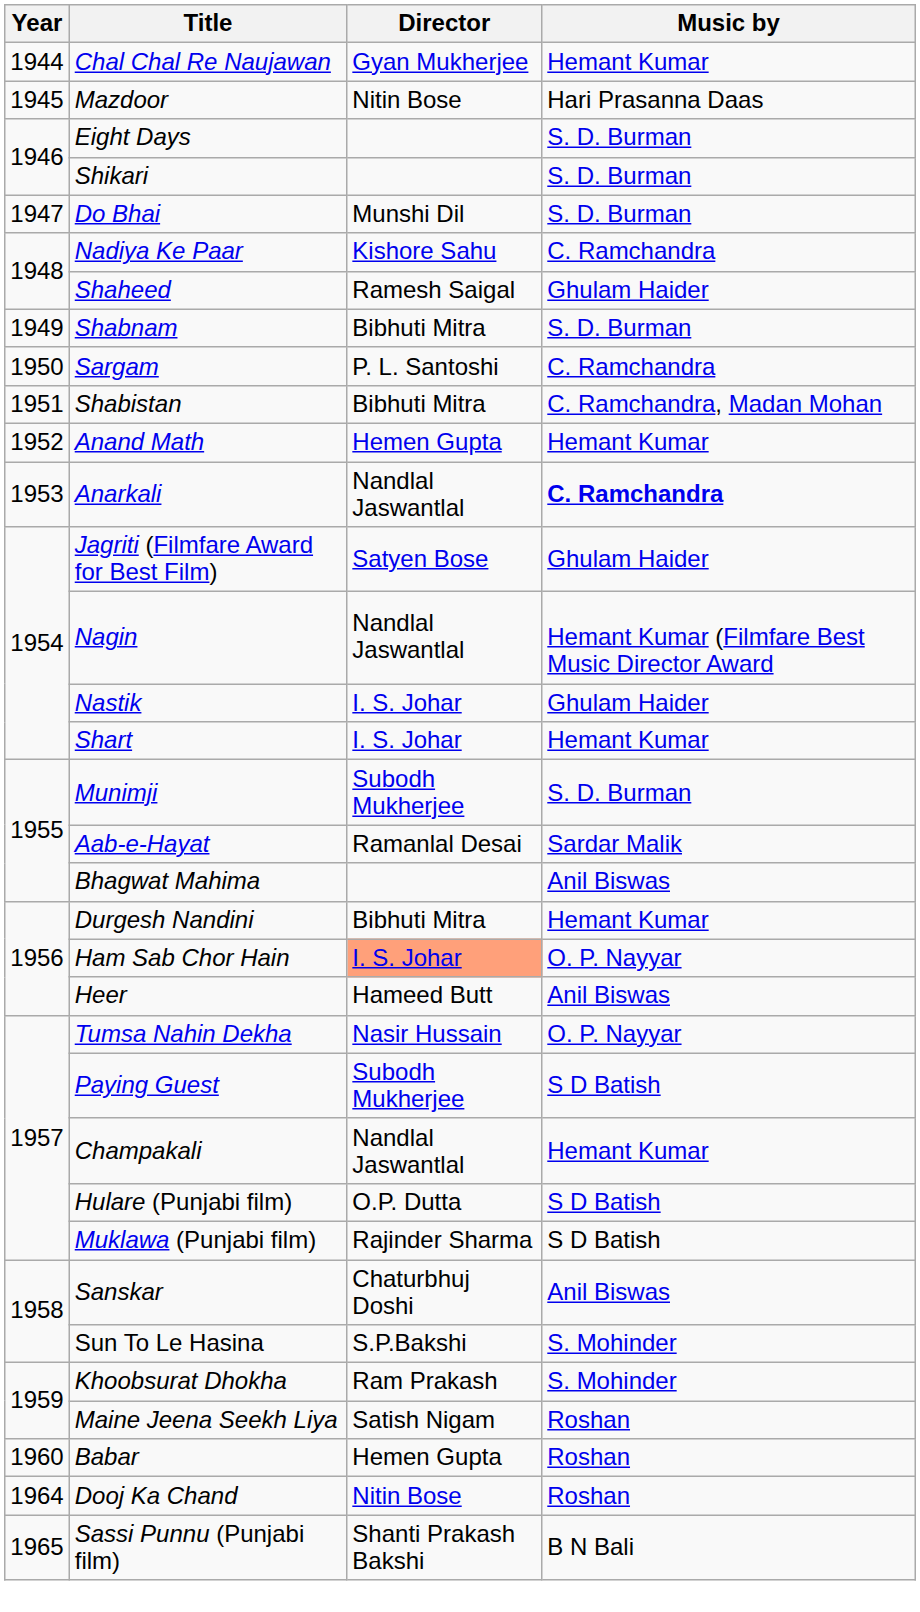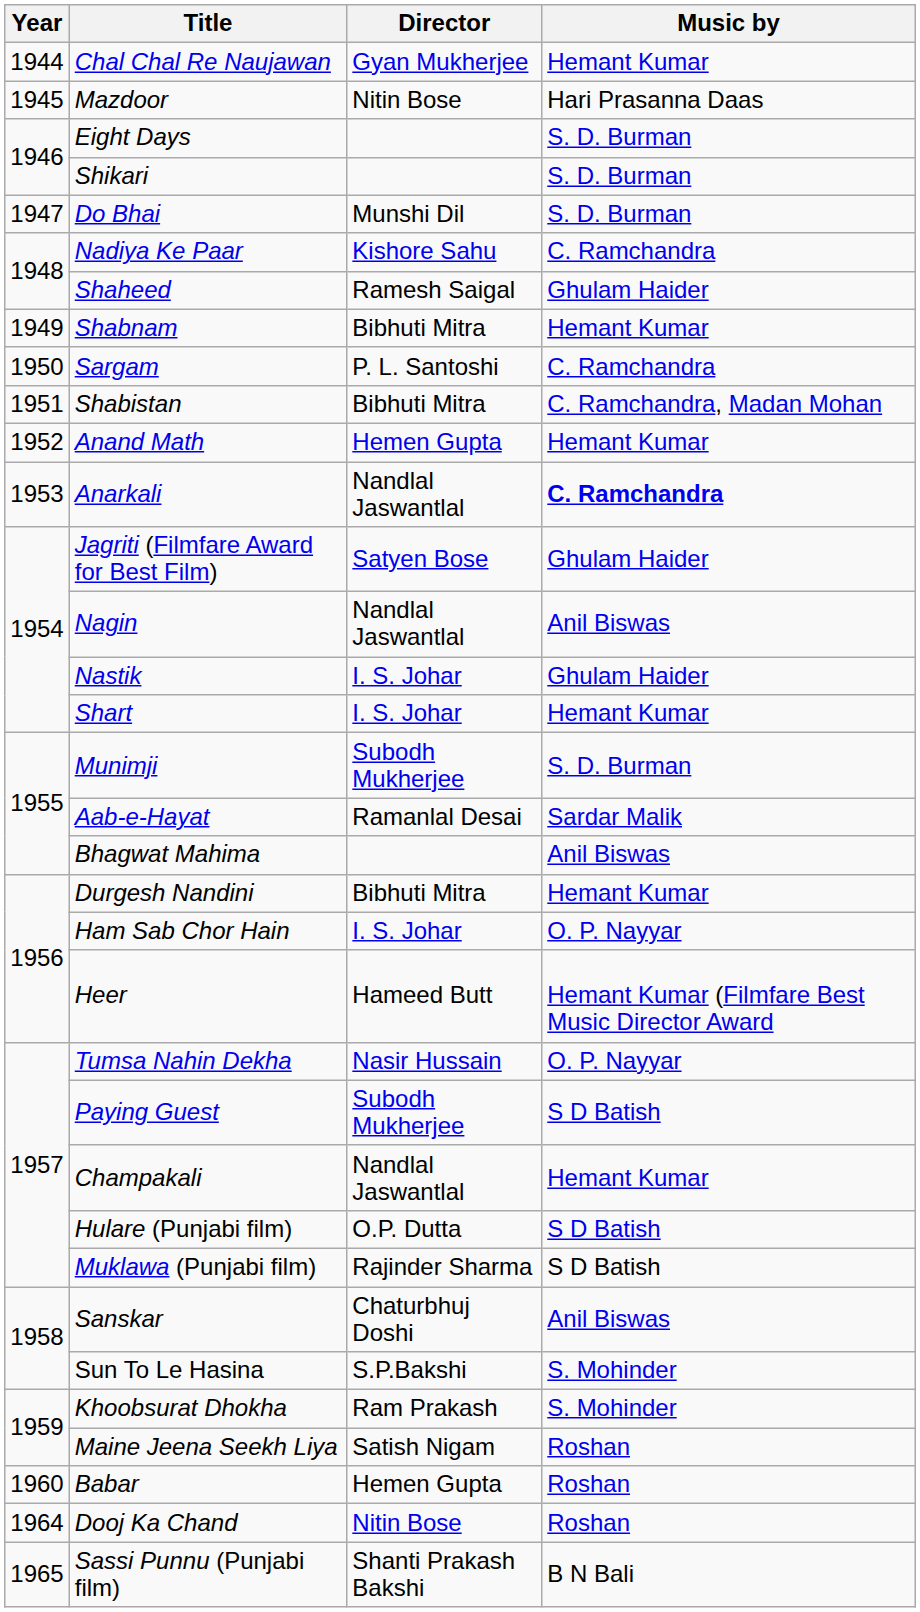Shabnam | Music by: S. D. Burman -> Hemant Kumar
Nagin | Music by: Hemant Kumar (Filmfare Best Music Director Award -> Anil Biswas
Ham Sab Chor Hain | Director: lightsalmon background -> no background
Heer | Music by: Anil Biswas -> Hemant Kumar (Filmfare Best Music Director Award
